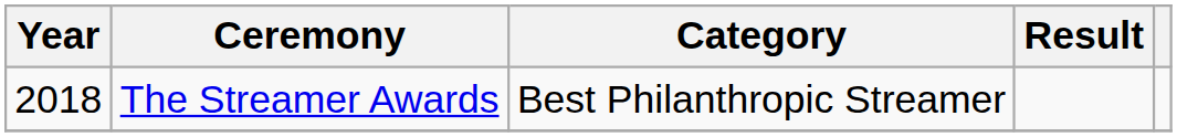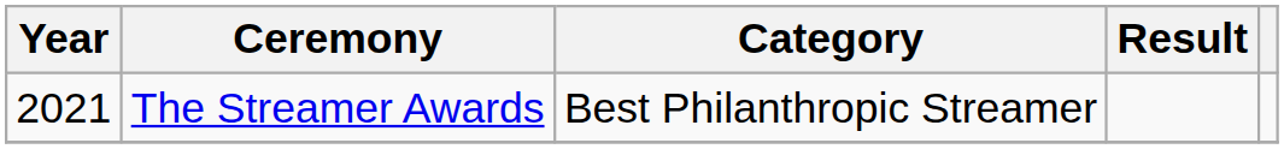The Streamer Awards | Year: 2018 -> 2021
